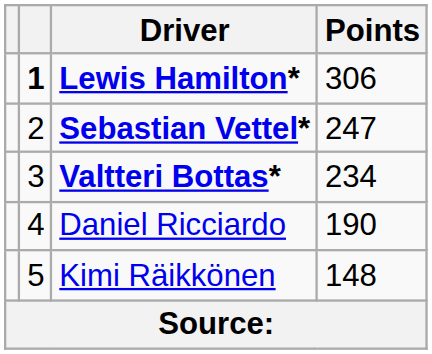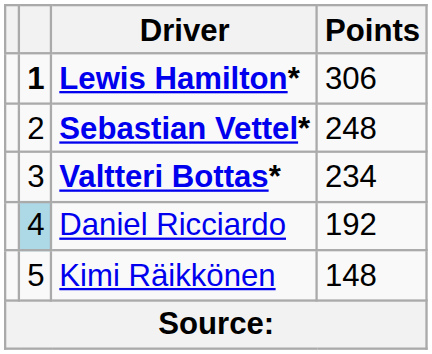Sebastian Vettel* | Points: 247 -> 248
Daniel Ricciardo | column 2: no background -> lightblue background
Daniel Ricciardo | Points: 190 -> 192
